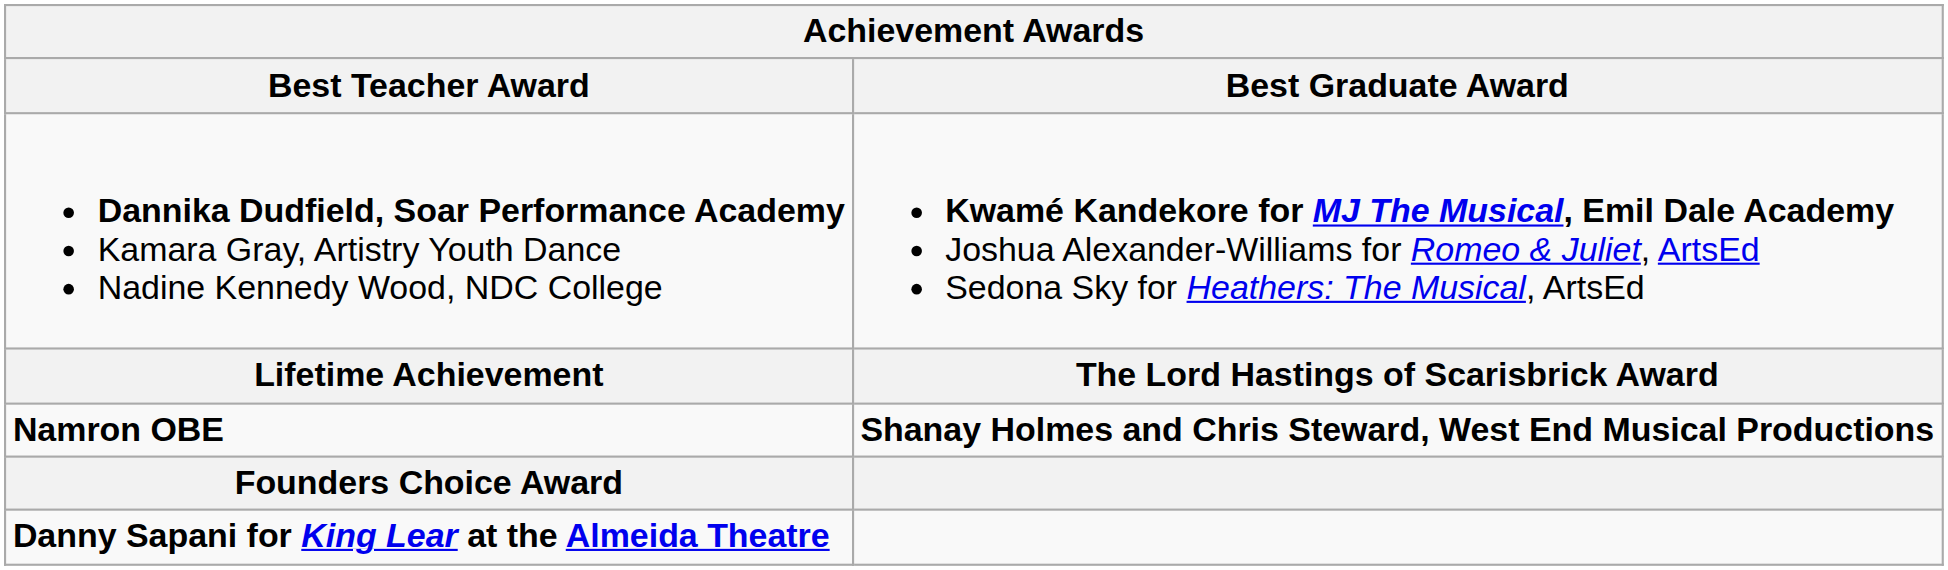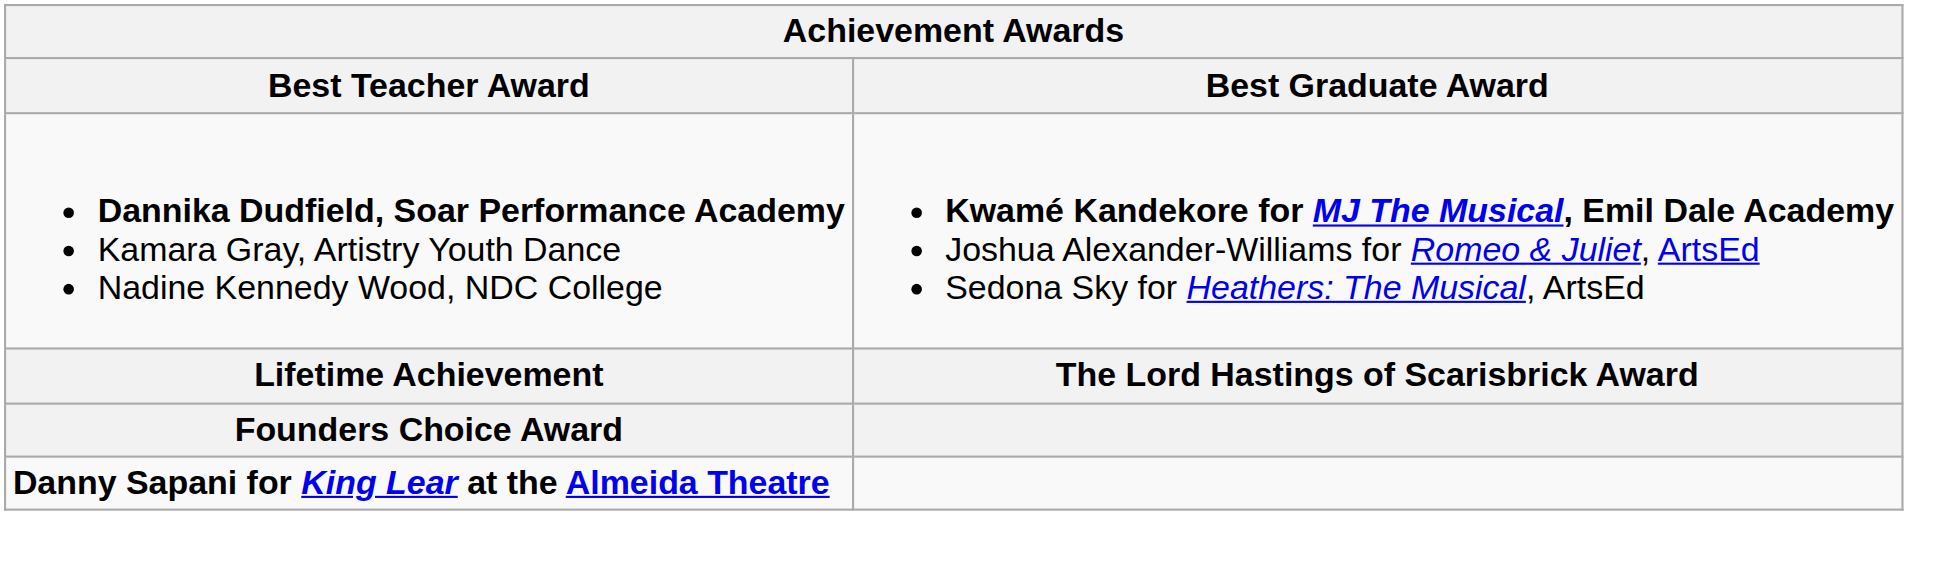- row: Namron OBE | Shanay Holmes and Chris Steward, West End Musical Productions
